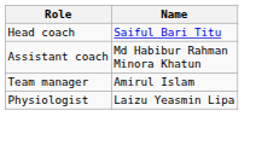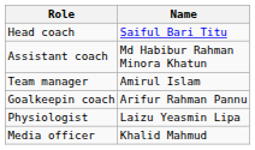+ row: Goalkeepin coach | Arifur Rahman Pannu
+ row: Media officer | Khalid Mahmud
